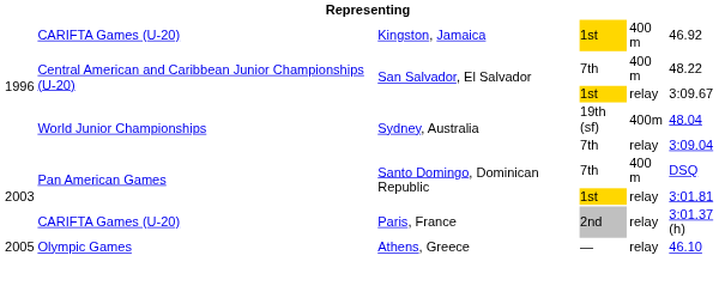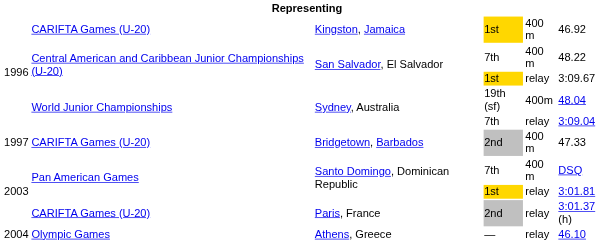+ row: 1997 | CARIFTA Games (U-20) | Bridgetown, Barbados | 2nd | 400 m | 47.33
Athens, Greece | column 1: 2005 -> 2004
